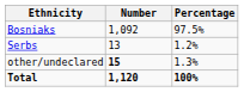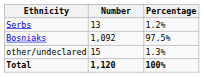rows swapped: Bosniaks <-> Serbs
other/undeclared | Number: bold -> normal
